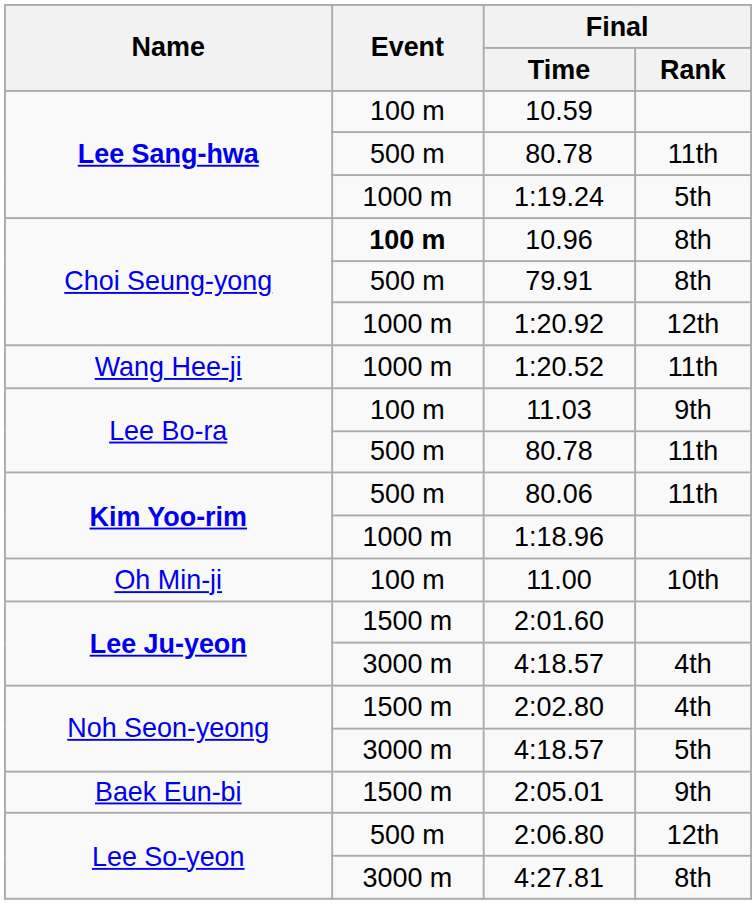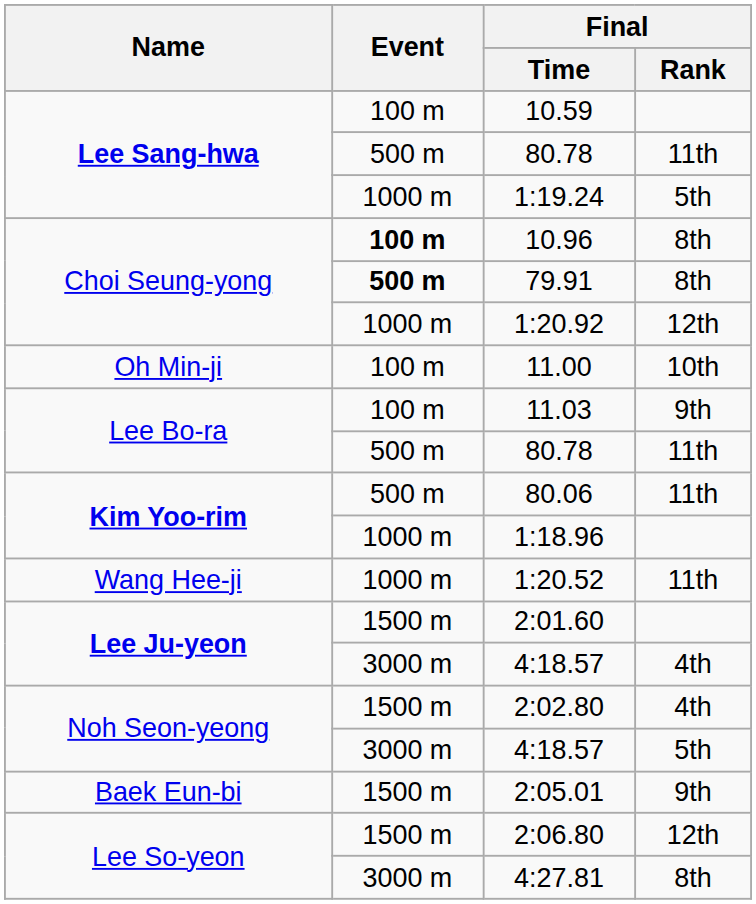79.91 | Event: normal -> bold
rows swapped: 11.00 <-> 1:20.52
2:06.80 | Event: 500 m -> 1500 m
